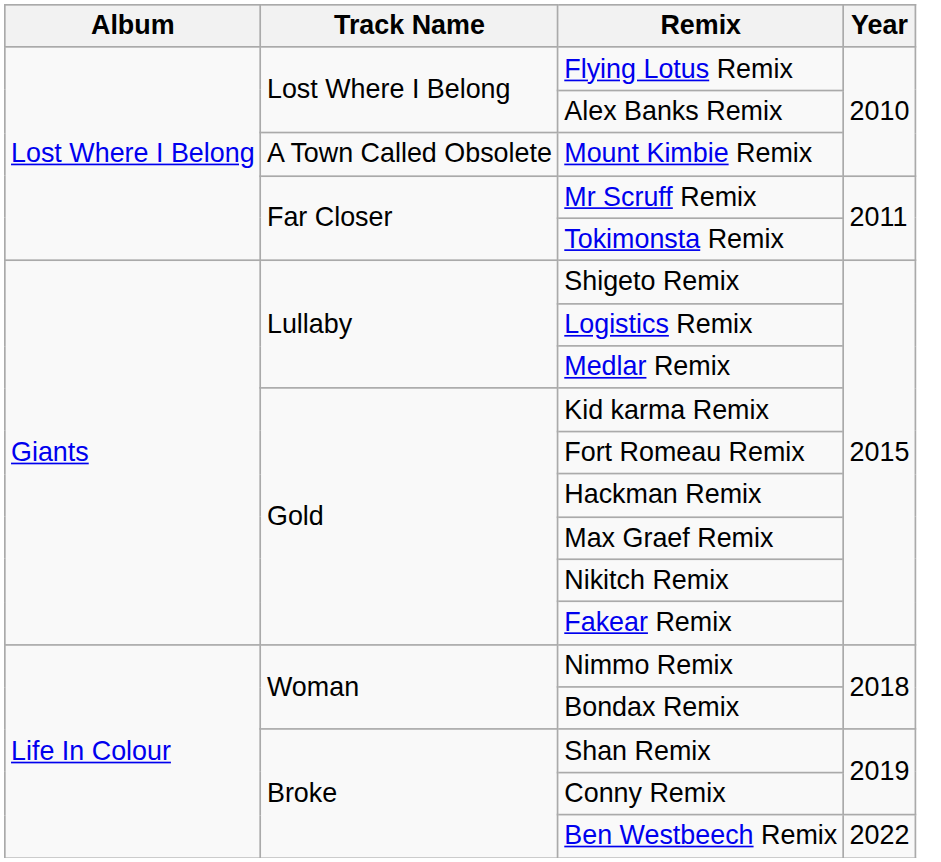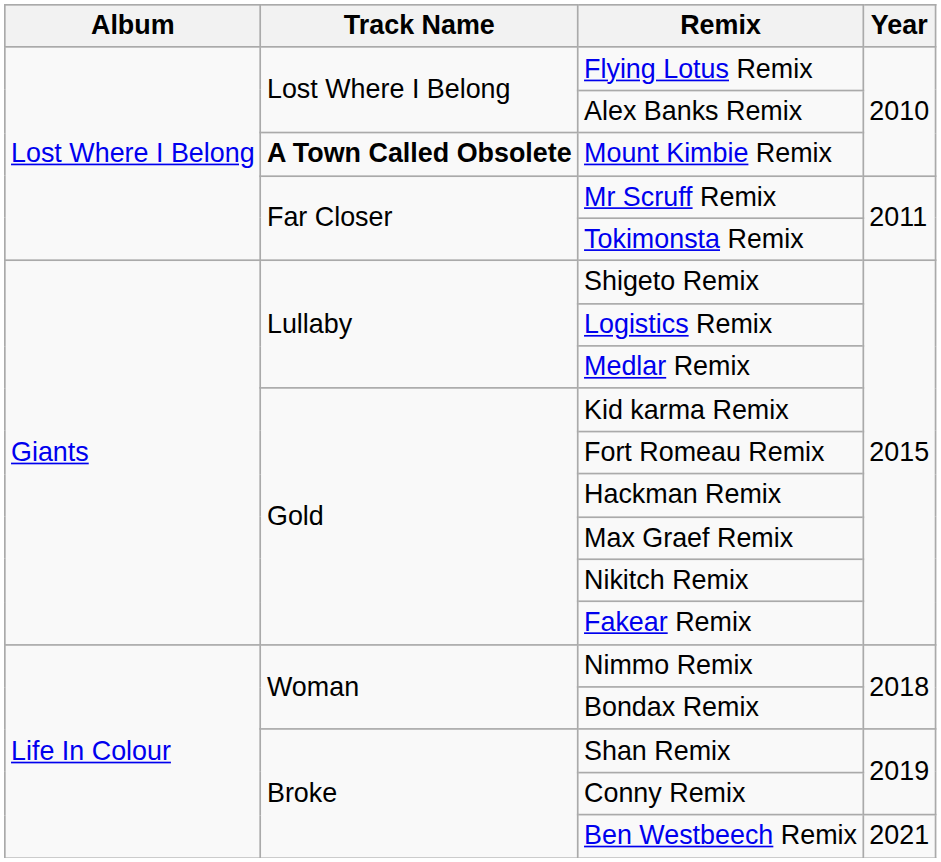Mount Kimbie Remix | Track Name: normal -> bold
Ben Westbeech Remix | Year: 2022 -> 2021
